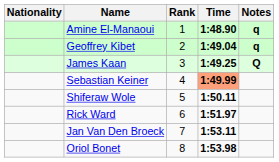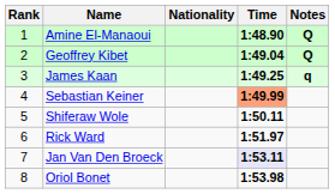columns swapped: Rank <-> Nationality
Amine El-Manaoui | Notes: q -> Q
Geoffrey Kibet | Notes: q -> Q
James Kaan | Notes: Q -> q
Jan Van Den Broeck | Time: no background -> lavender background
